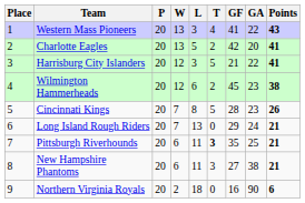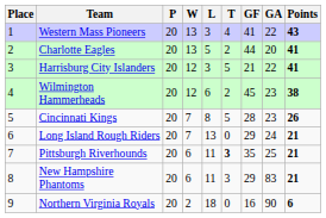Charlotte Eagles | GF: 42 -> 44
New Hampshire Phantoms | GF: 27 -> 29
New Hampshire Phantoms | GA: 38 -> 83
